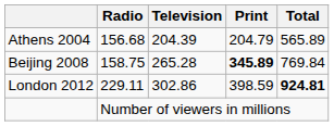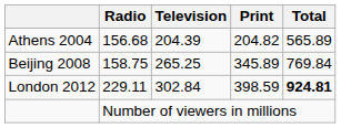Athens 2004 | Print: 204.79 -> 204.82
Beijing 2008 | Television: 265.28 -> 265.25
Beijing 2008 | Print: bold -> normal
London 2012 | Television: 302.86 -> 302.84
